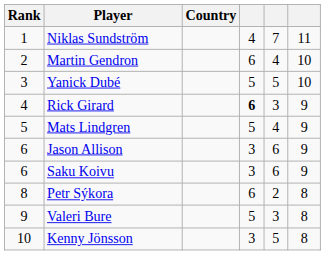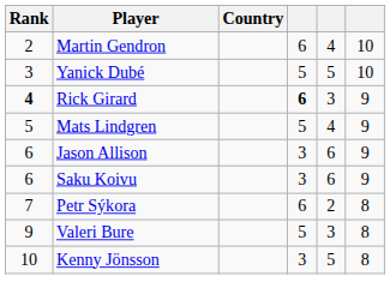- row: 1 | Niklas Sundström | 4 | 7 | 11
Rick Girard | Rank: normal -> bold
Petr Sýkora | Rank: 8 -> 7
